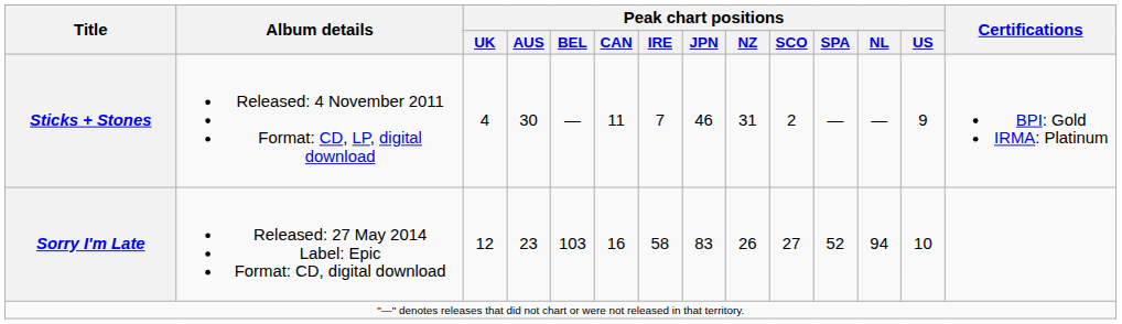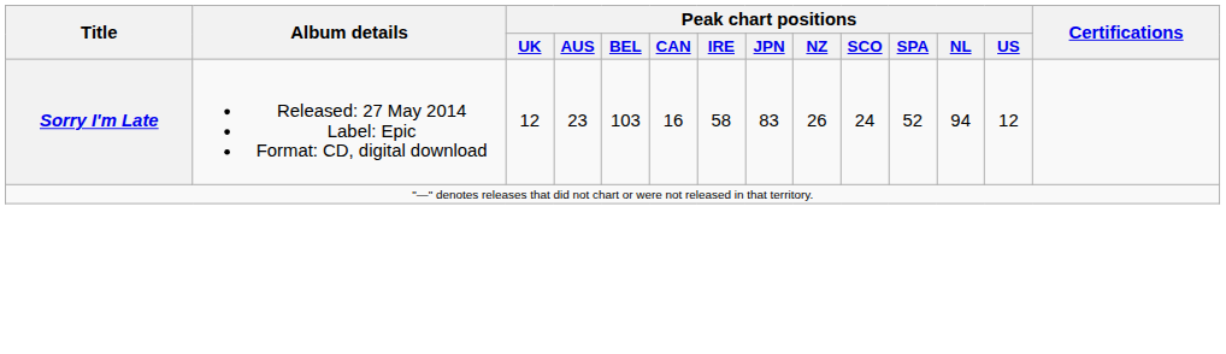- row: Sticks + Stones | Released: 4 November 2011 Format: CD, LP, digital download | 4 | 30 | — | 11 | 7 | 46 | 31 | 2 | — | — | 9 | BPI: Gold IRMA: Platinum
Sorry I'm Late | Peak chart positions / SCO: 27 -> 24
Sorry I'm Late | Peak chart positions / US: 10 -> 12
